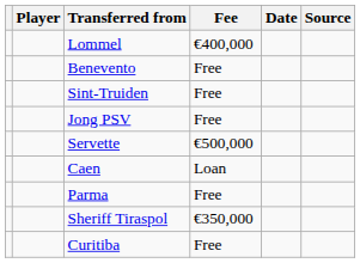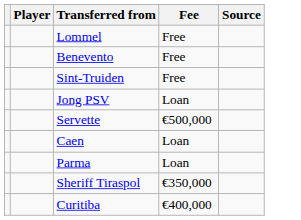- column: Date
Lommel | Fee: €400,000 -> Free
Jong PSV | Fee: Free -> Loan
Parma | Fee: Free -> Loan
Curitiba | Fee: Free -> €400,000
